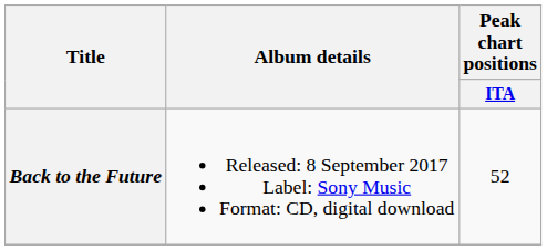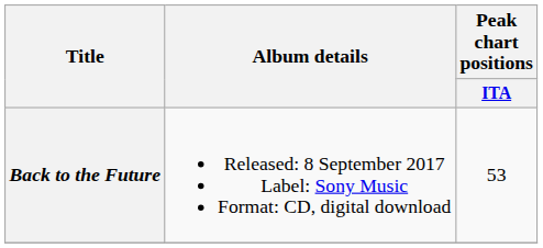Back to the Future | Peak chart positions / ITA: 52 -> 53
